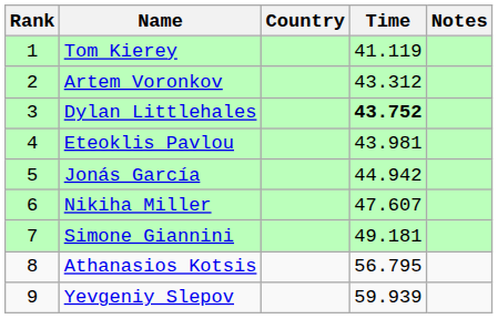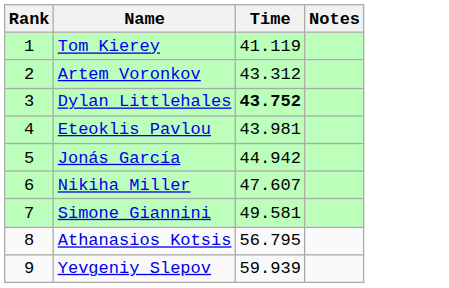- column: Country
Simone Giannini | Time: 49.181 -> 49.581
